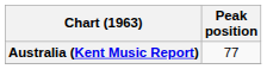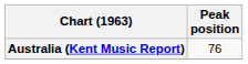Australia (Kent Music Report) | Peak position: 77 -> 76
